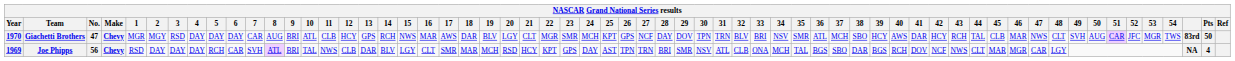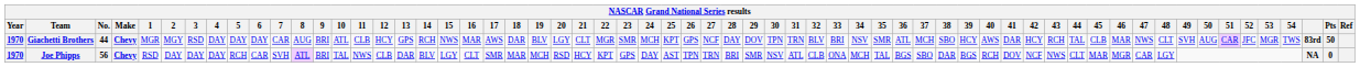Giachetti Brothers | No.: 47 -> 44
Joe Phipps | Year: 1969 -> 1970
Joe Phipps | Pts: 4 -> 0
